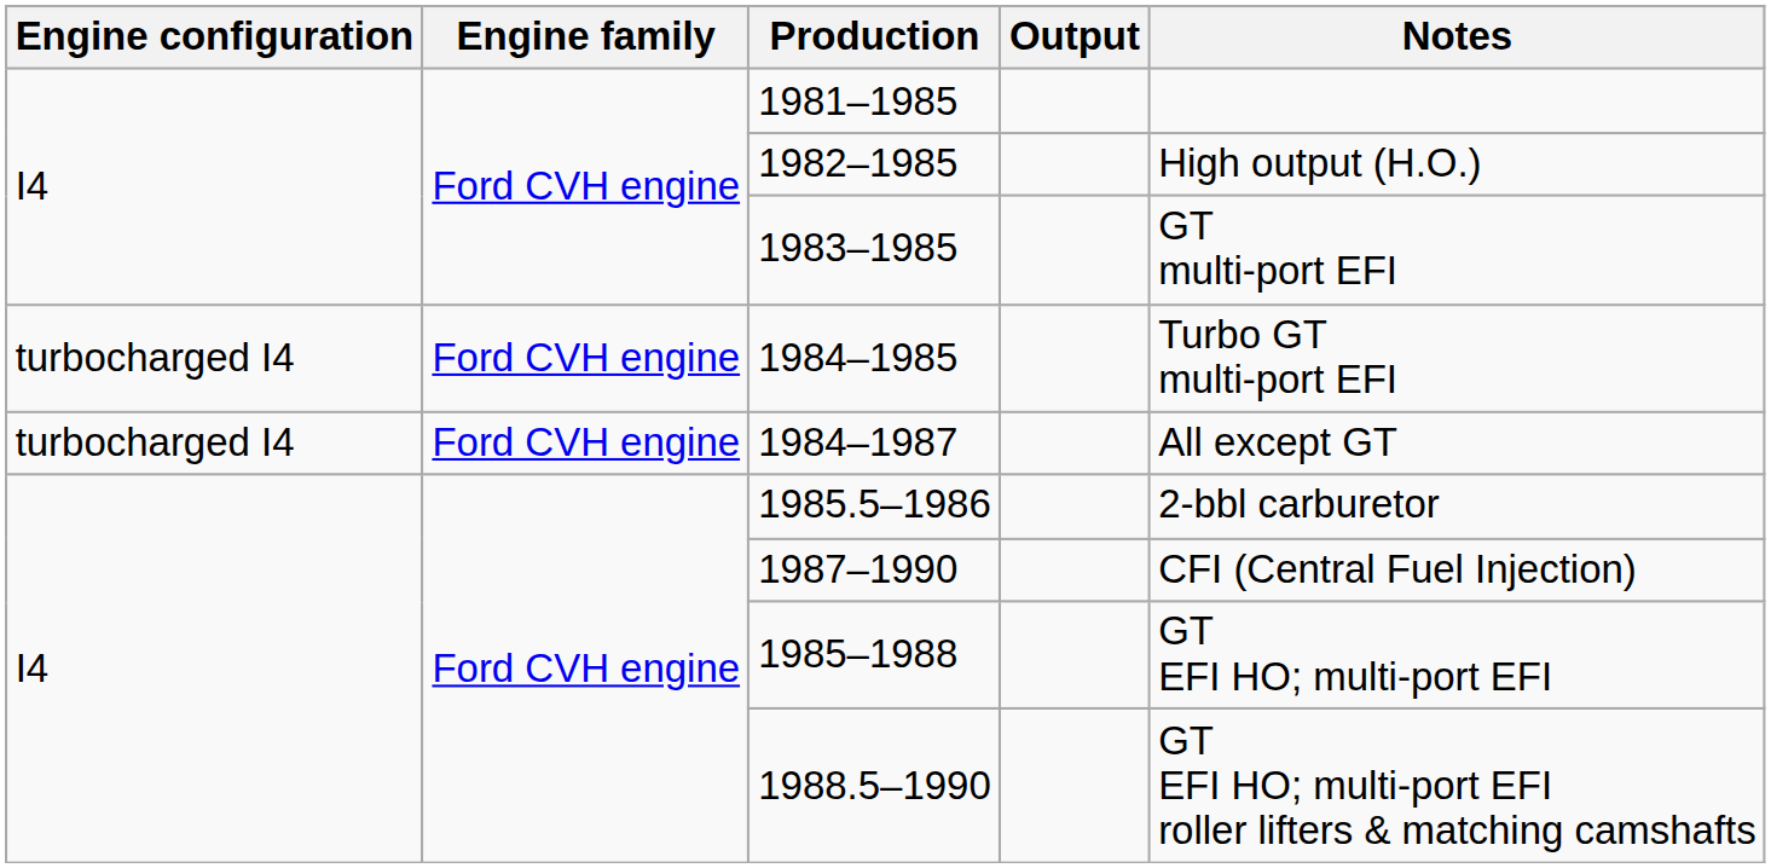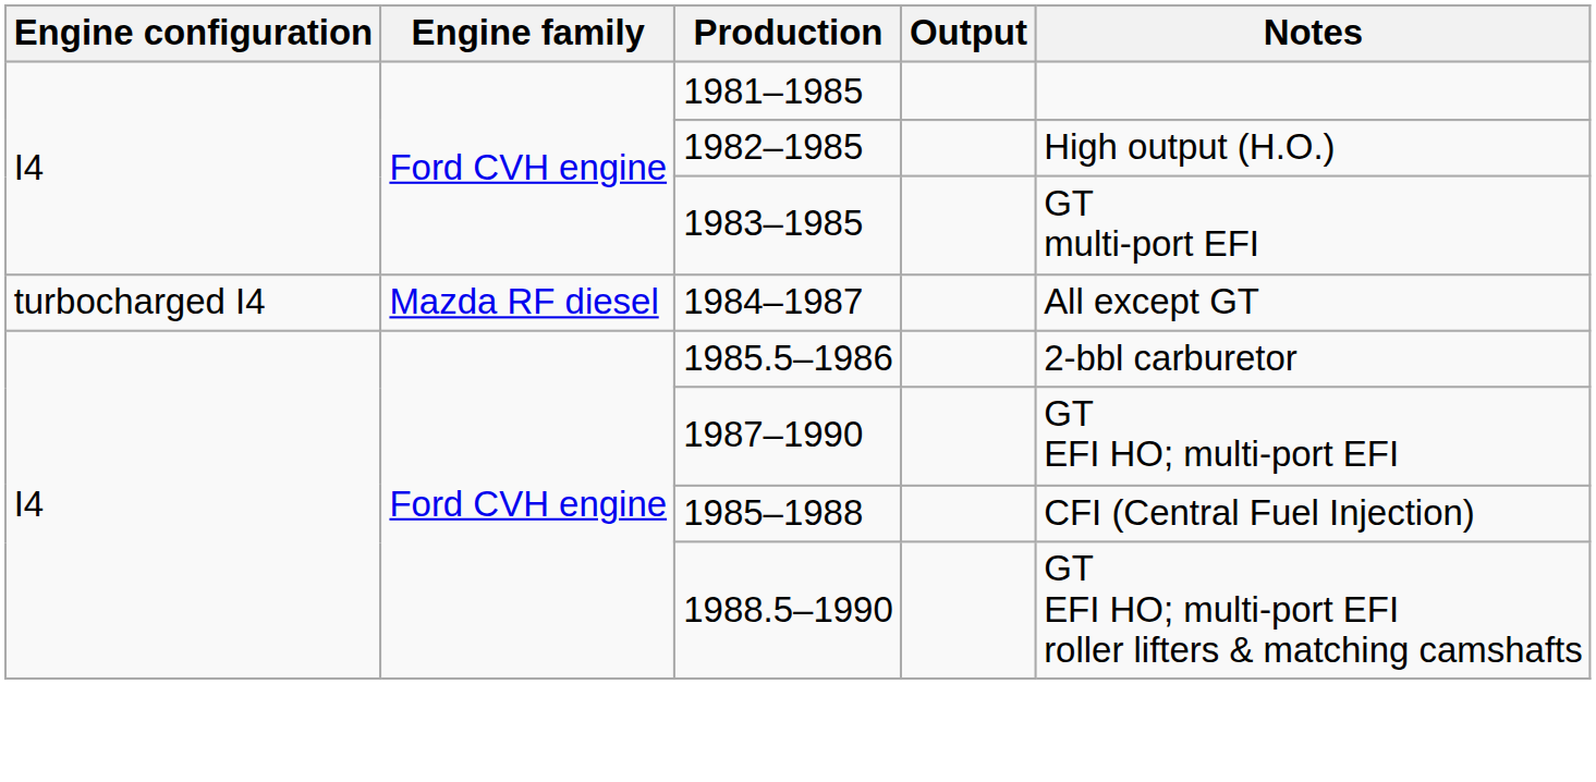- row: turbocharged I4 | Ford CVH engine | 1984–1985 | Turbo GT multi-port EFI
1984–1987 | Engine family: Ford CVH engine -> Mazda RF diesel
1987–1990 | Notes: CFI (Central Fuel Injection) -> GT EFI HO; multi-port EFI
1985–1988 | Notes: GT EFI HO; multi-port EFI -> CFI (Central Fuel Injection)
